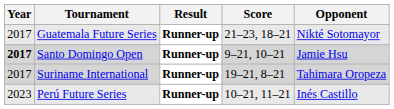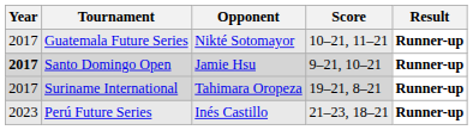columns swapped: Opponent <-> Result
Guatemala Future Series | Score: 21–23, 18–21 -> 10–21, 11–21
Perú Future Series | Score: 10–21, 11–21 -> 21–23, 18–21
